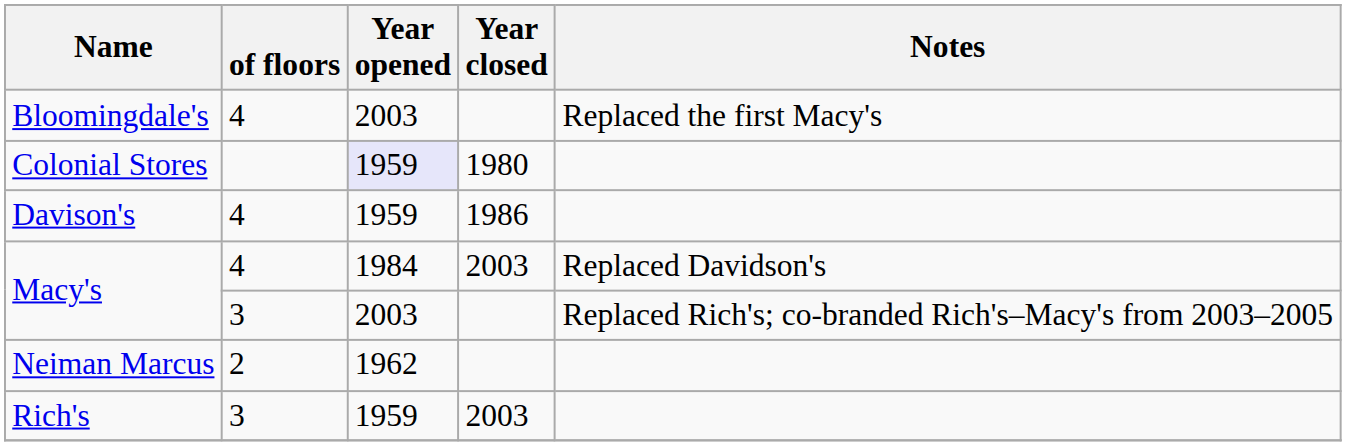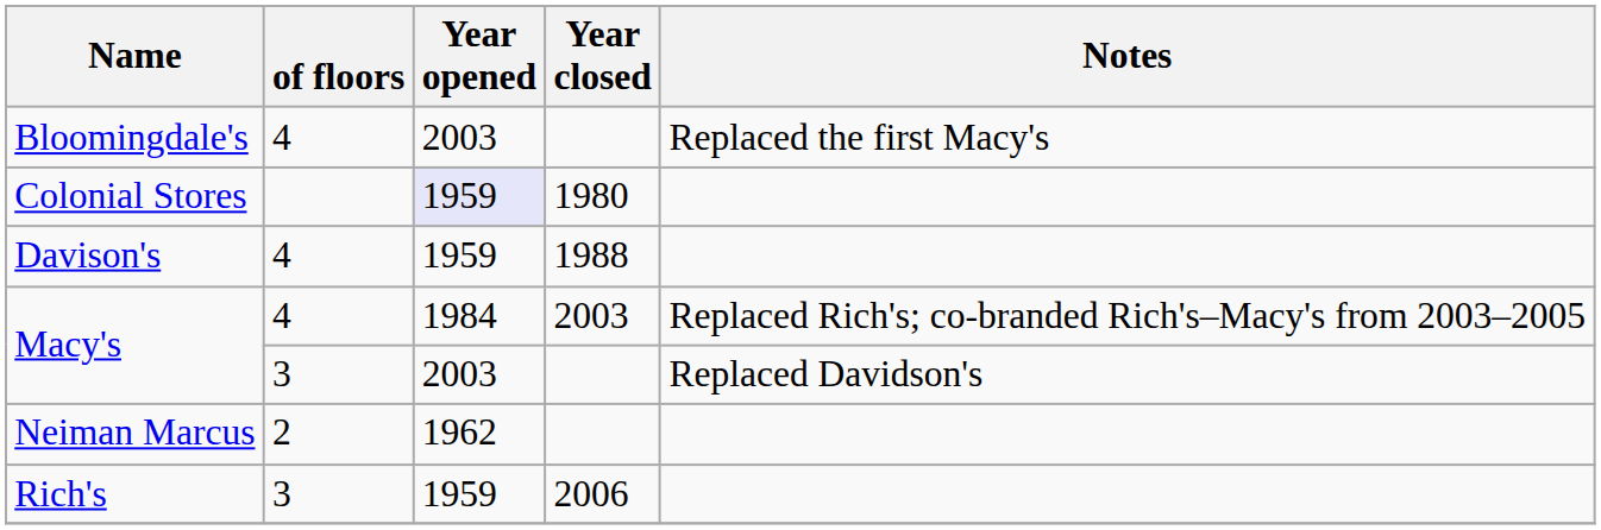Davison's | Year closed: 1986 -> 1988
Macy's / 4 | Notes: Replaced Davidson's -> Replaced Rich's; co-branded Rich's–Macy's from 2003–2005
Macy's / 3 | Notes: Replaced Rich's; co-branded Rich's–Macy's from 2003–2005 -> Replaced Davidson's
Rich's | Year closed: 2003 -> 2006
